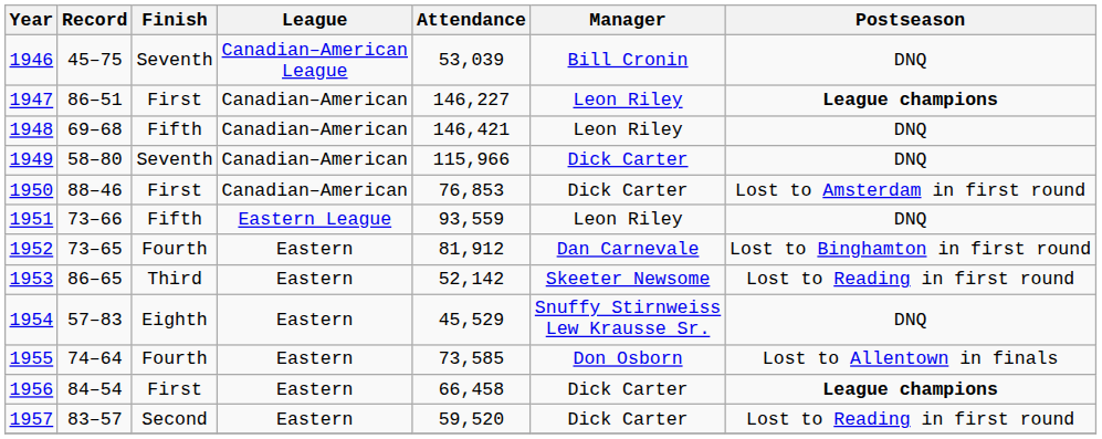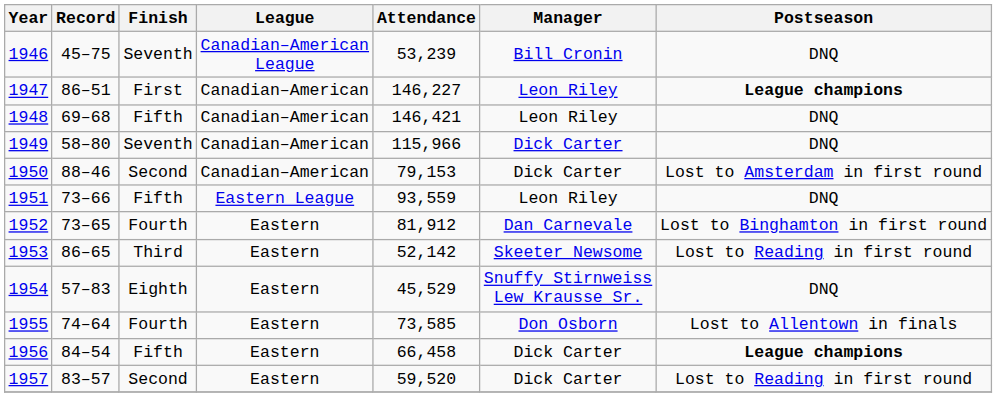1946 | Attendance: 53,039 -> 53,239
1950 | Finish: First -> Second
1950 | Attendance: 76,853 -> 79,153
1956 | Finish: First -> Fifth
